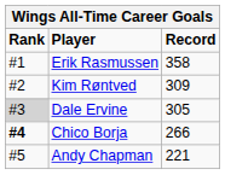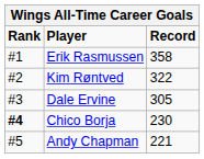Kim Røntved | Record: 309 -> 322
Dale Ervine | Rank: lightgrey background -> no background
Chico Borja | Record: 266 -> 230
